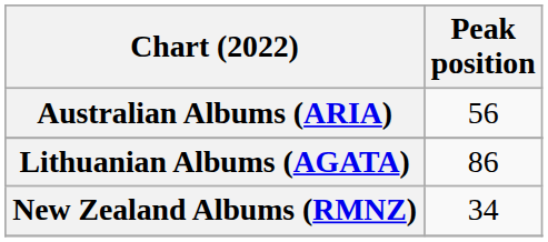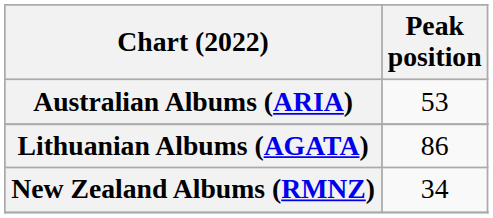Australian Albums (ARIA) | Peak position: 56 -> 53
